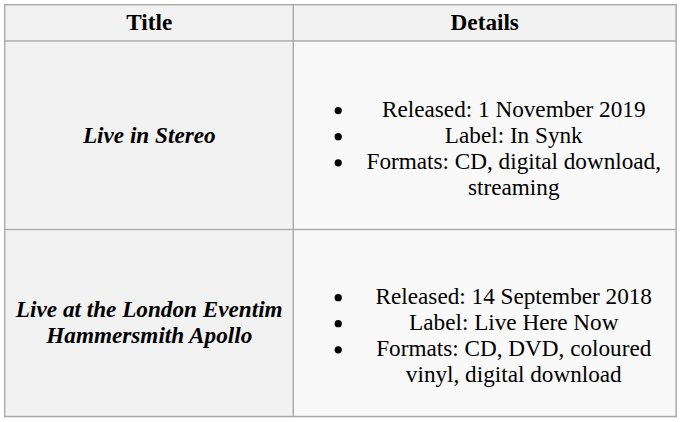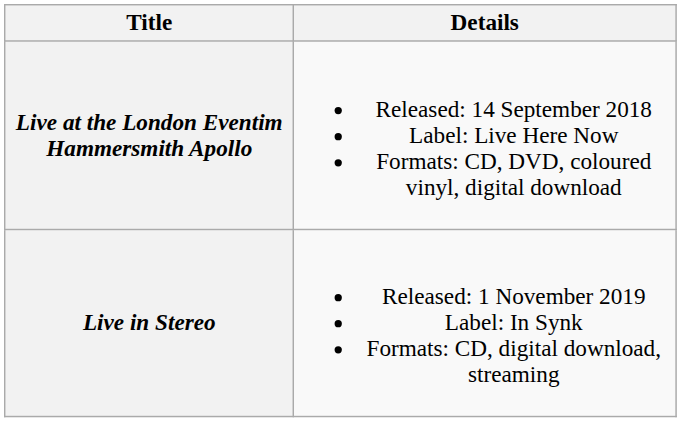rows swapped: Live at the London Eventim Hammersmith Apollo <-> Live in Stereo
